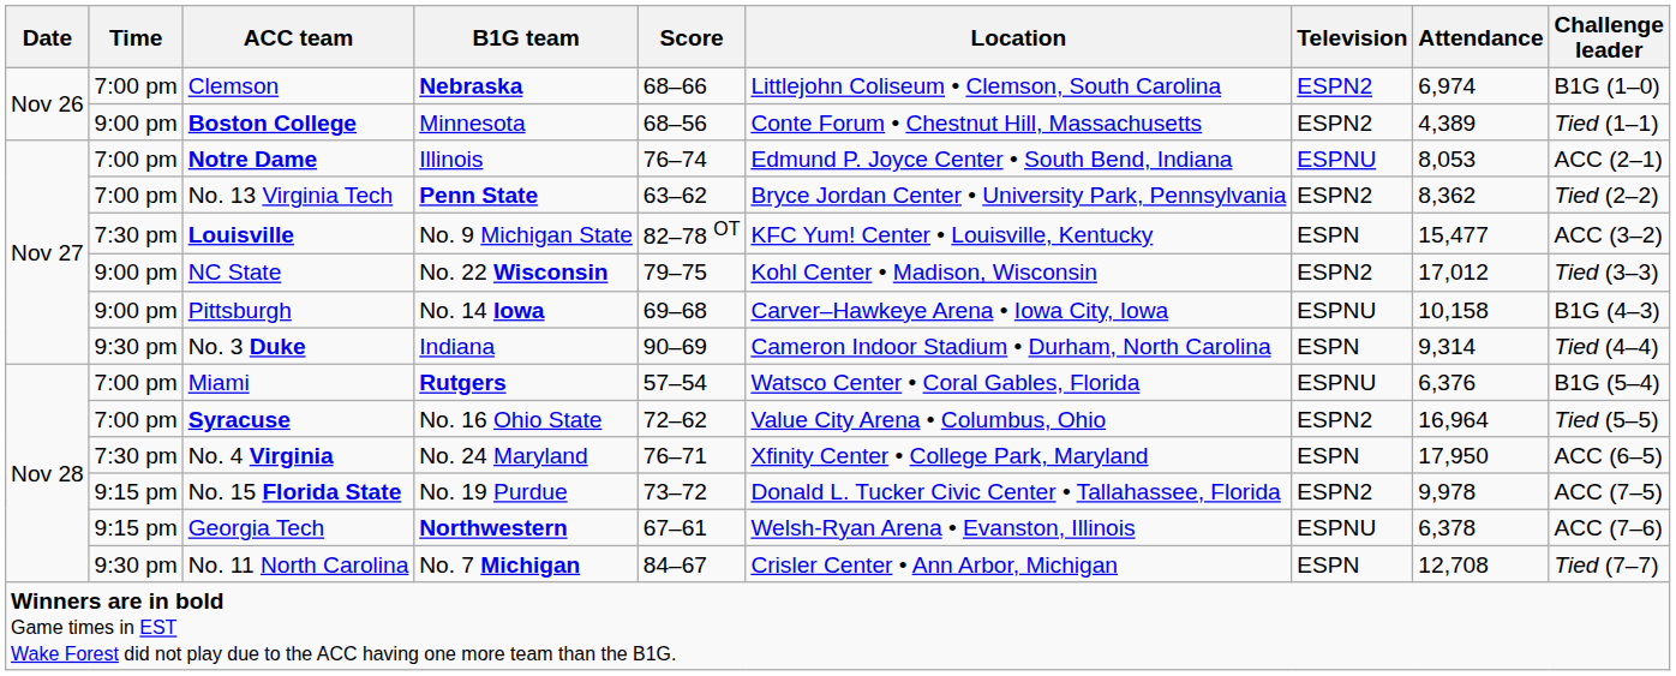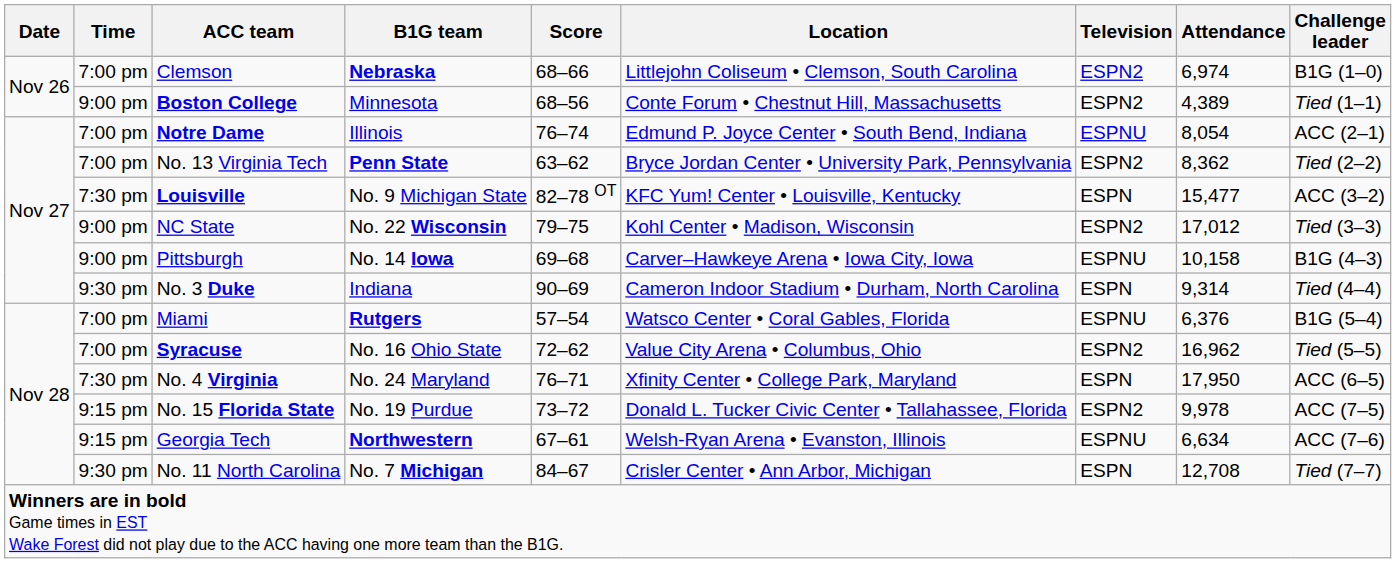Notre Dame | Attendance: 8,053 -> 8,054
Syracuse | Attendance: 16,964 -> 16,962
Georgia Tech | Attendance: 6,378 -> 6,634
